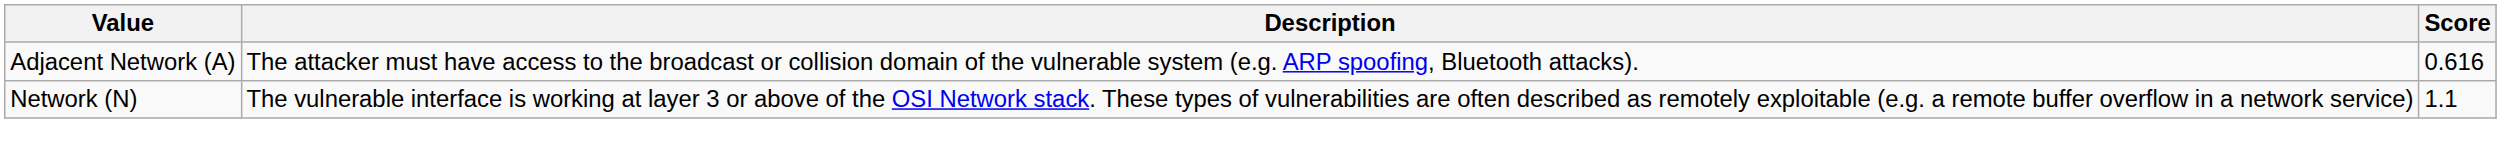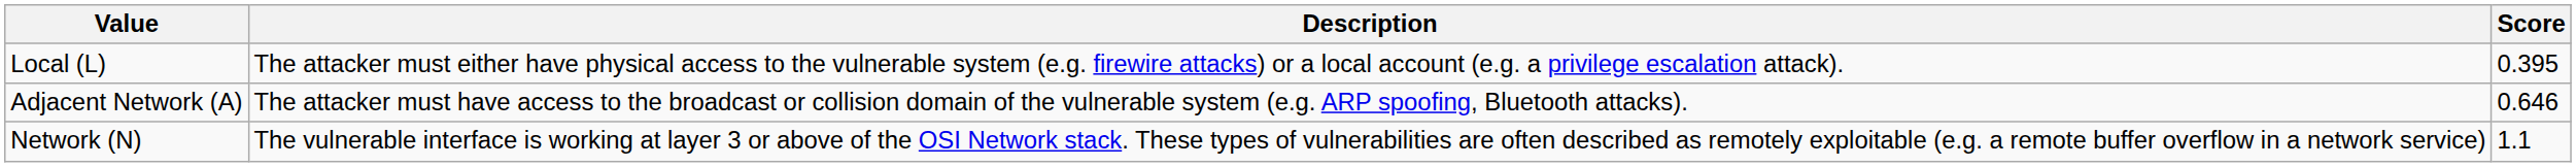+ row: Local (L) | The attacker must either have physical access to the vulnerable system (e.g. firewire attacks) or a local account (e.g. a privilege escalation attack). | 0.395
Adjacent Network (A) | Score: 0.616 -> 0.646
